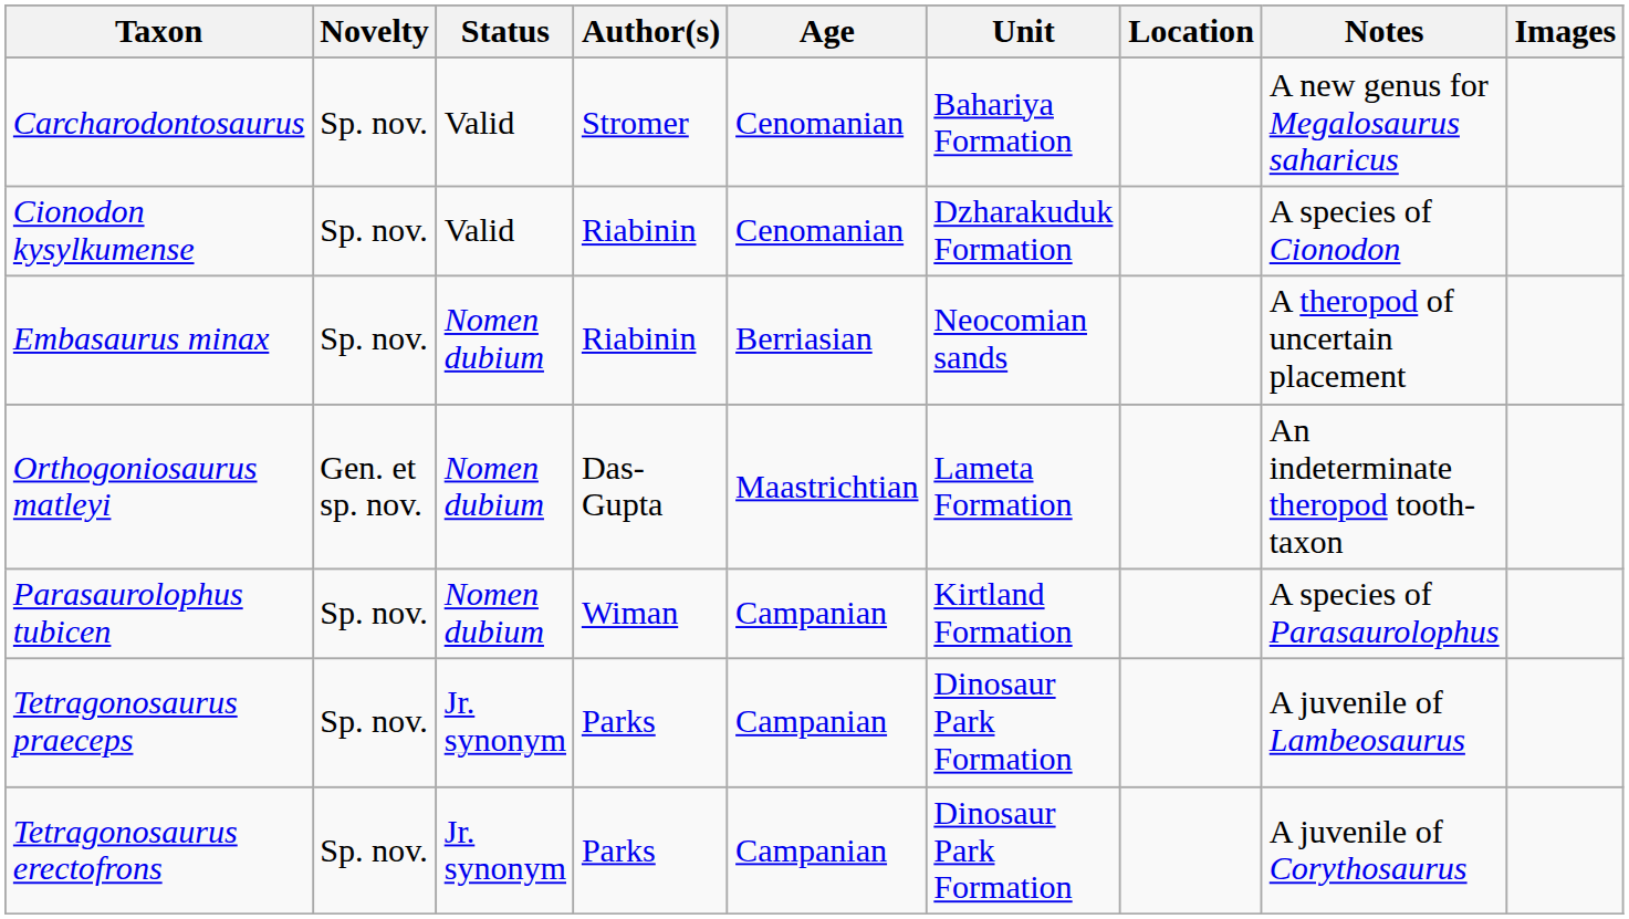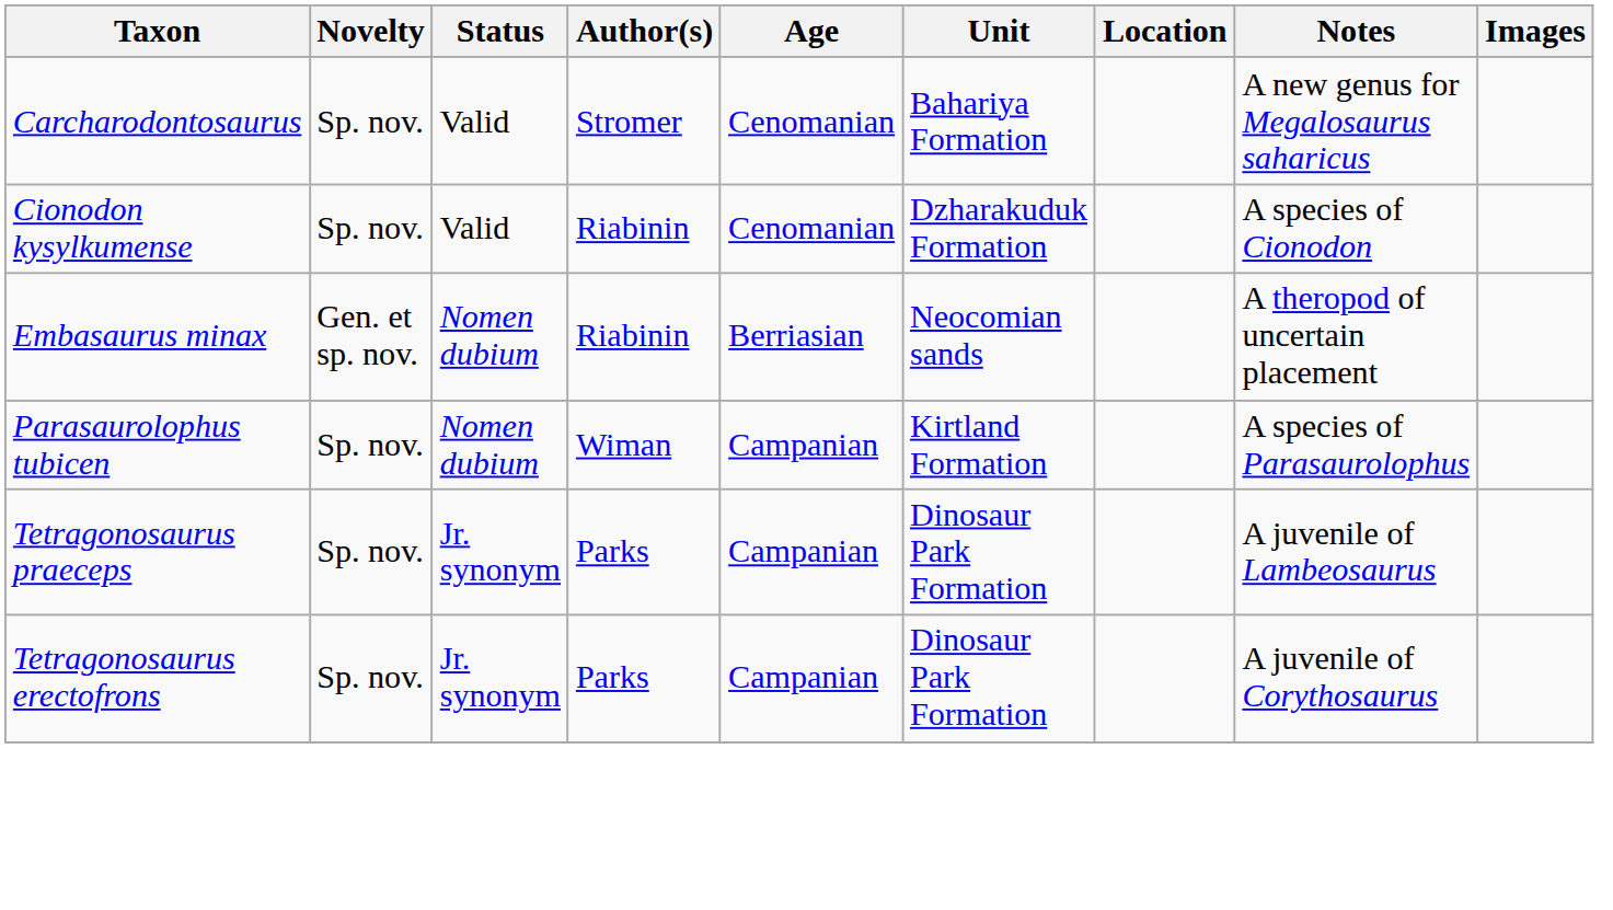Embasaurus minax | Novelty: Sp. nov. -> Gen. et sp. nov.
- row: Orthogoniosaurus matleyi | Gen. et sp. nov. | Nomen dubium | Das-Gupta | Maastrichtian | Lameta Formation | An indeterminate theropod tooth-taxon
